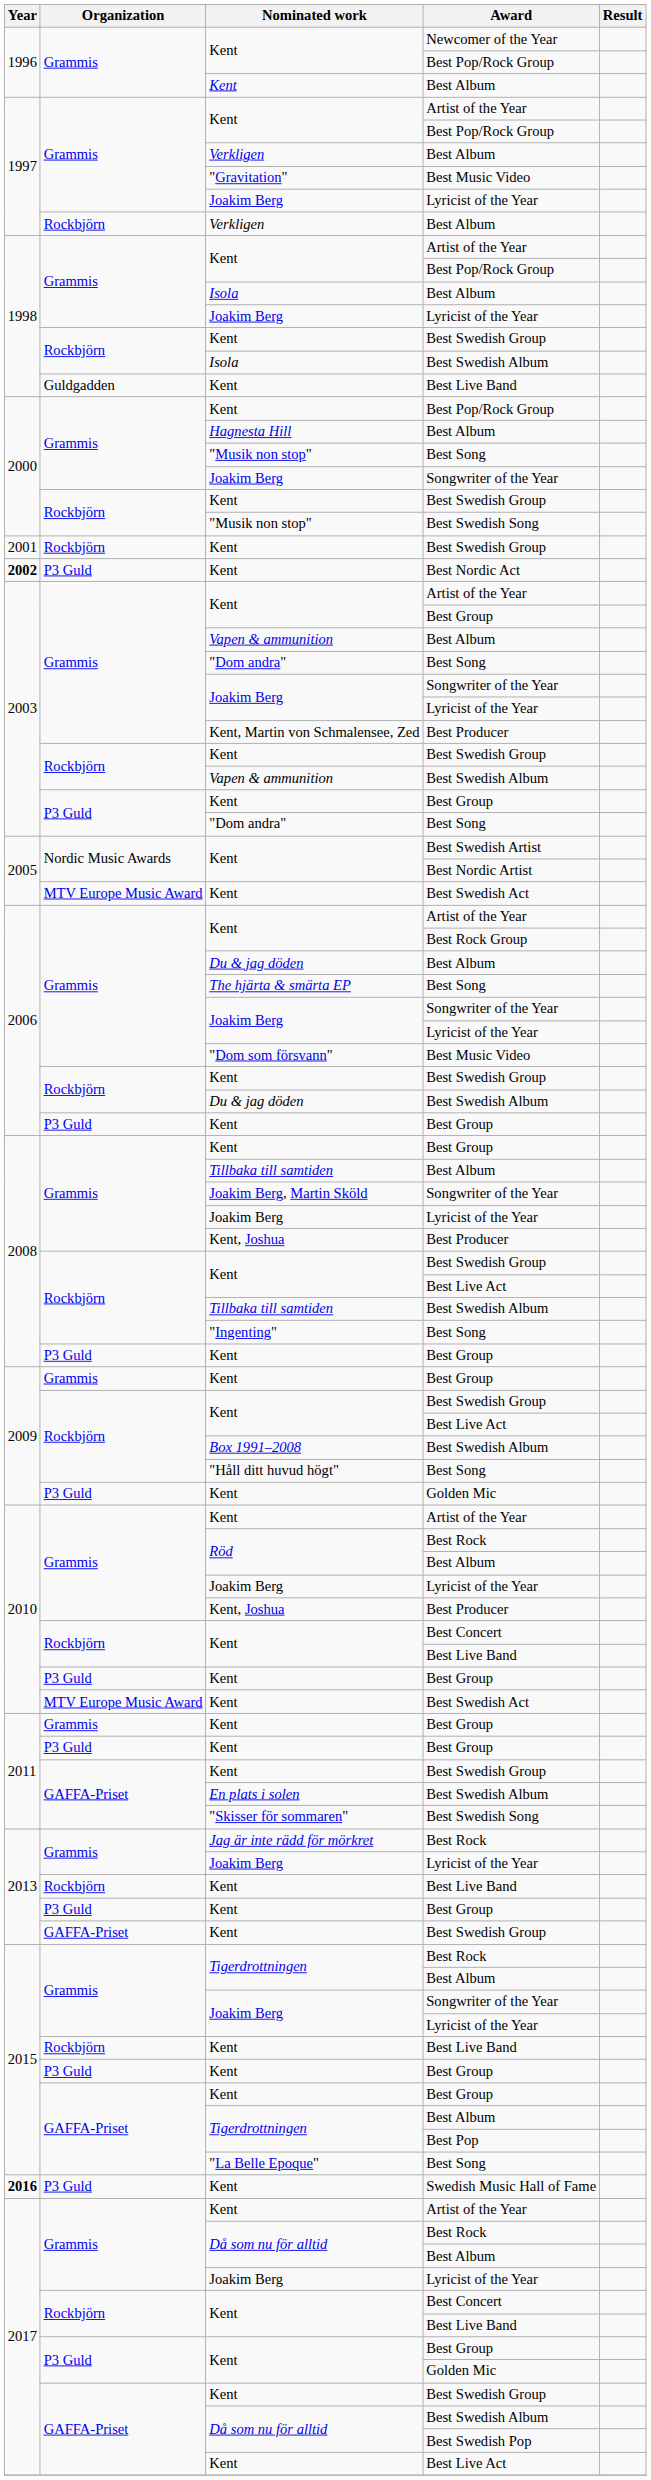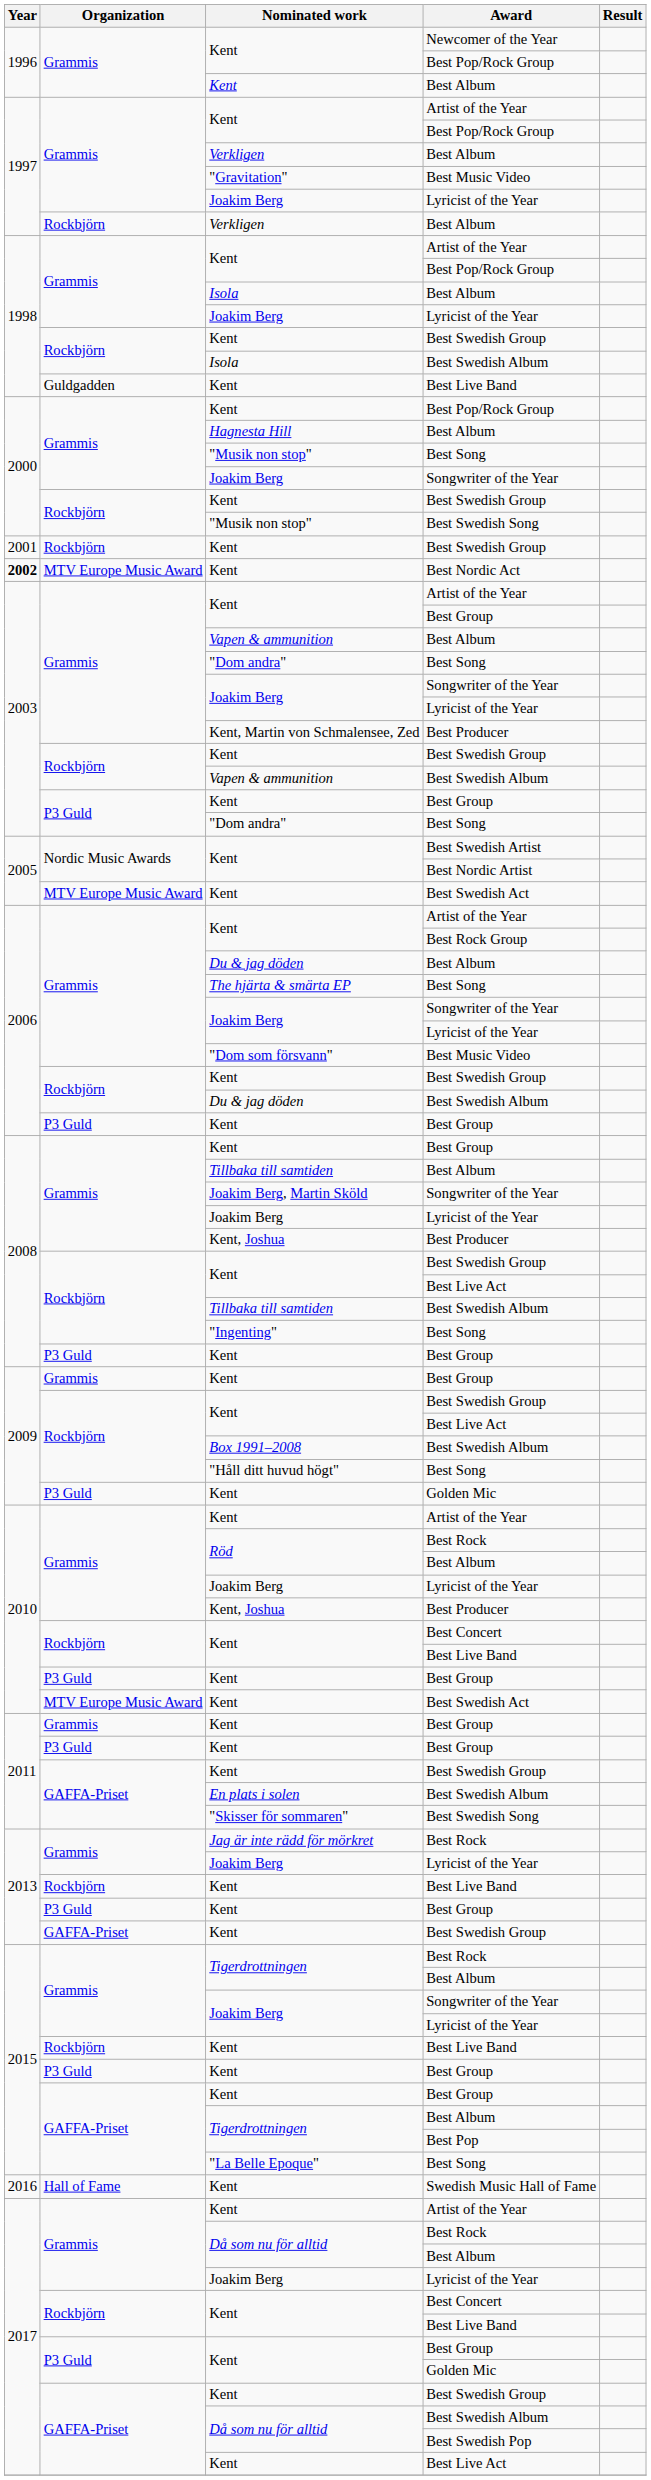Kent / Best Nordic Act | Organization: P3 Guld -> MTV Europe Music Award
Kent / Swedish Music Hall of Fame | Year: bold -> normal
Kent / Swedish Music Hall of Fame | Organization: P3 Guld -> Hall of Fame
